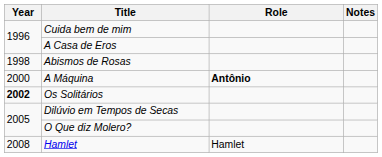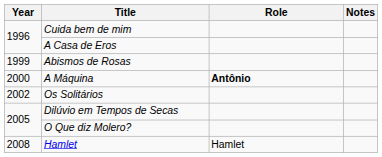Abismos de Rosas | Year: 1998 -> 1999
Os Solitários | Year: bold -> normal
